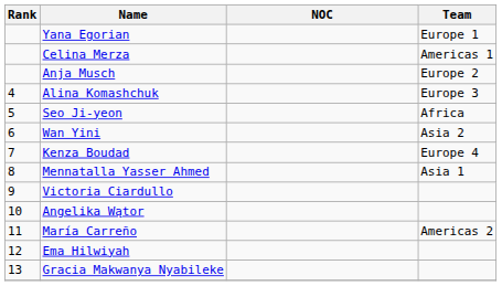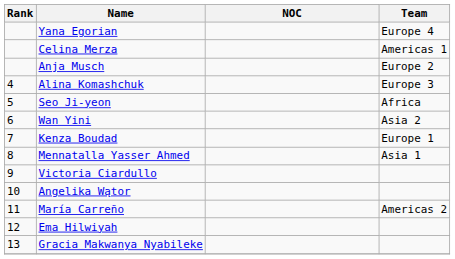Yana Egorian | Team: Europe 1 -> Europe 4
Kenza Boudad | Team: Europe 4 -> Europe 1
